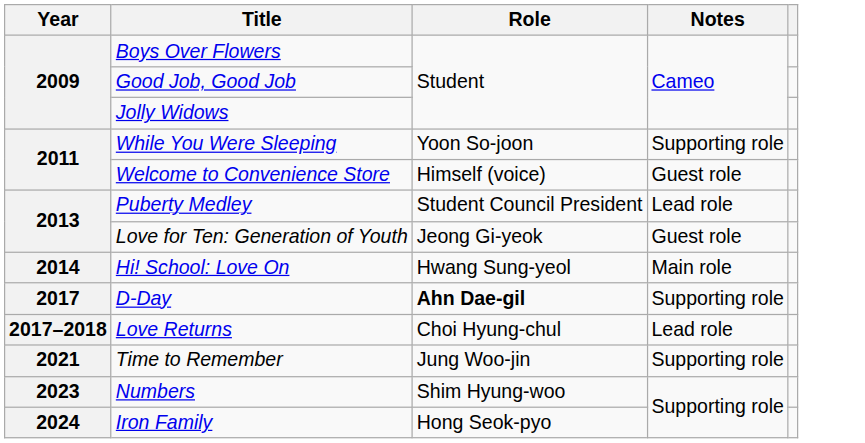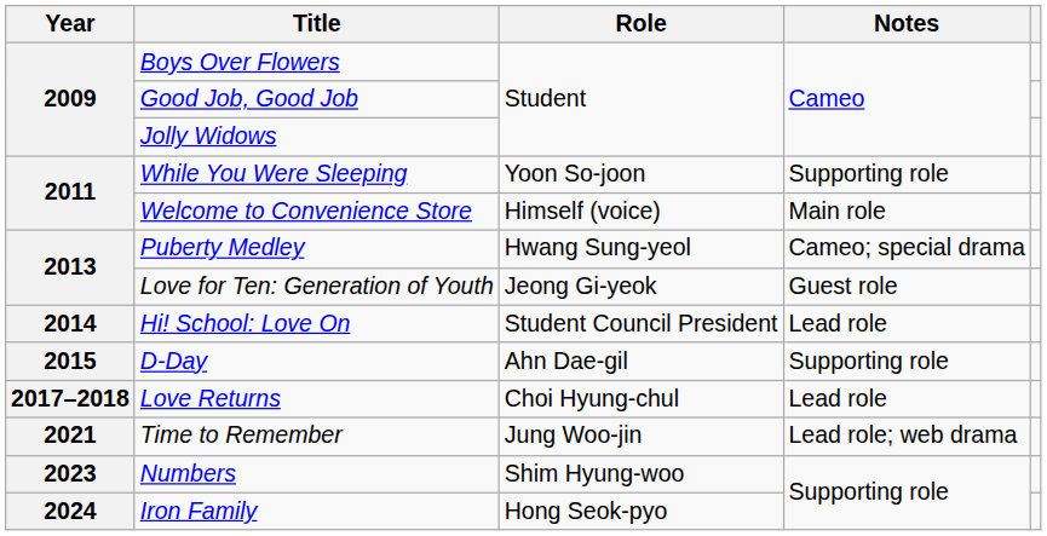Welcome to Convenience Store | Notes: Guest role -> Main role
Puberty Medley | Role: Student Council President -> Hwang Sung-yeol
Puberty Medley | Notes: Lead role -> Cameo; special drama
Hi! School: Love On | Role: Hwang Sung-yeol -> Student Council President
Hi! School: Love On | Notes: Main role -> Lead role
D-Day | Year: 2017 -> 2015
D-Day | Role: bold -> normal
Time to Remember | Notes: Supporting role -> Lead role; web drama
